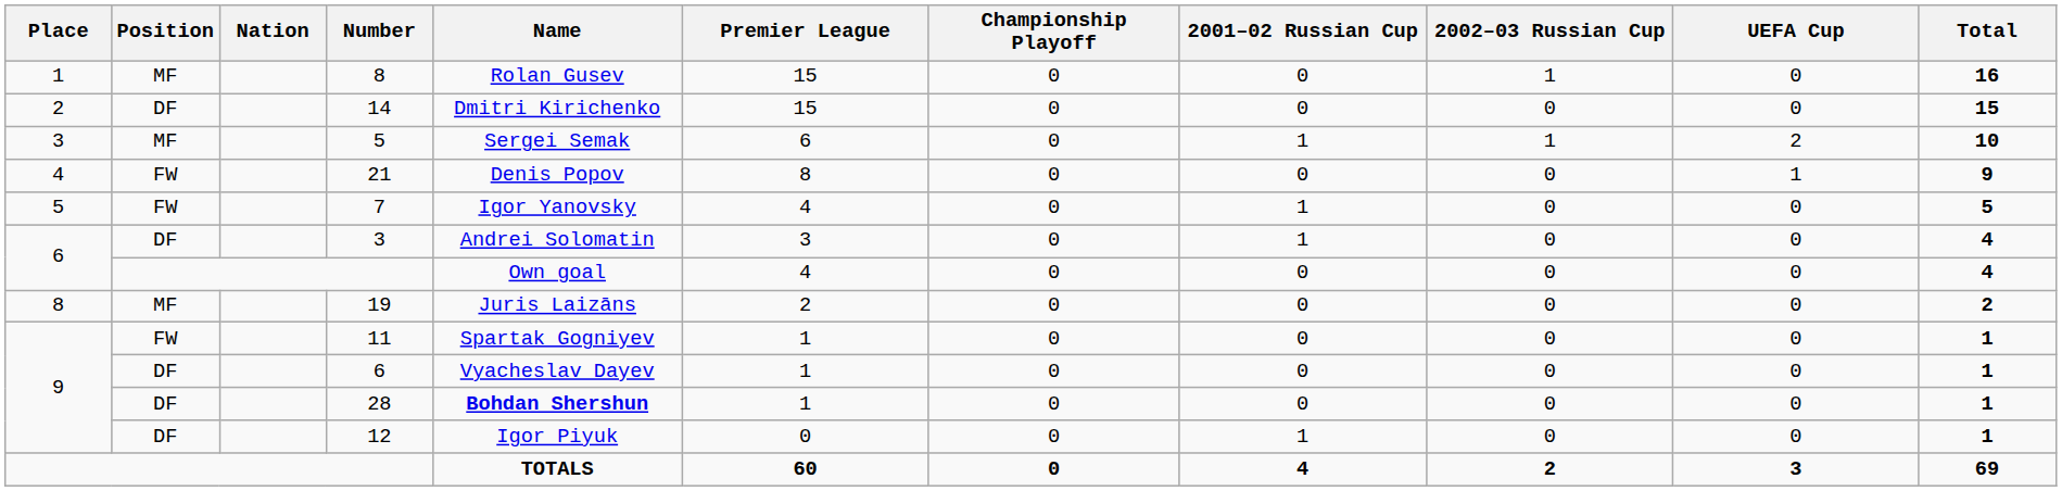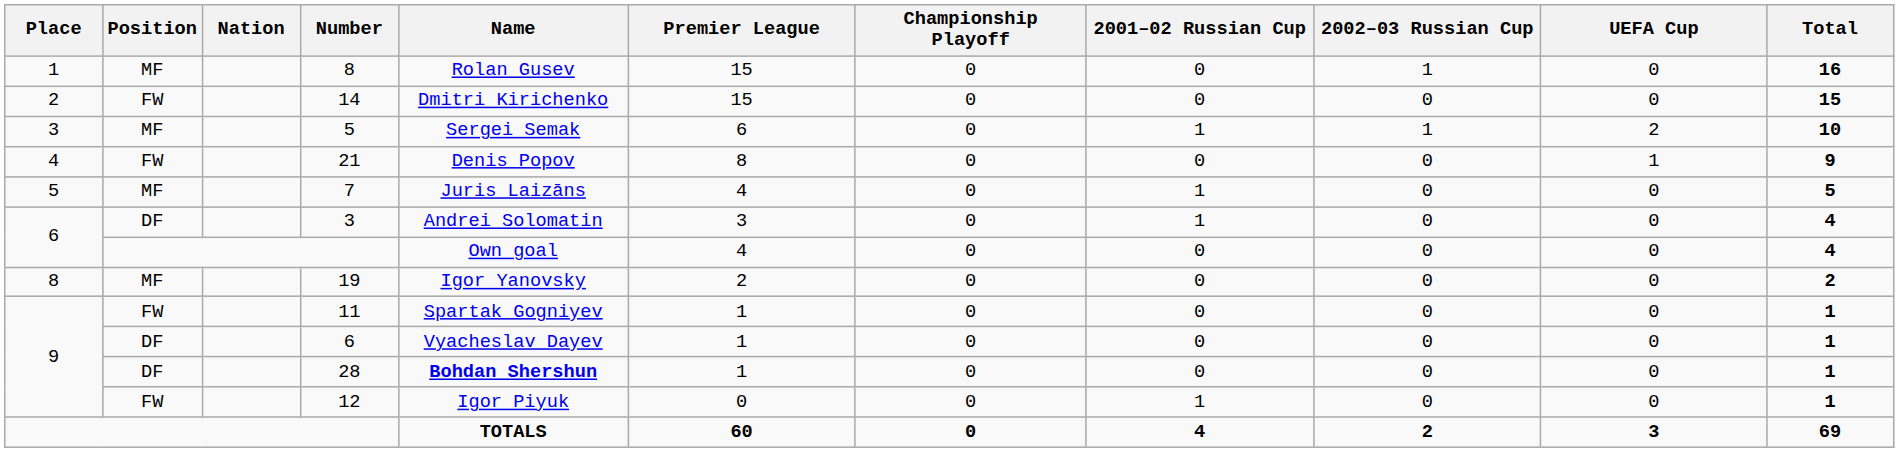14 | Position: DF -> FW
7 | Position: FW -> MF
7 | Name: Igor Yanovsky -> Juris Laizāns
19 | Name: Juris Laizāns -> Igor Yanovsky
12 | Position: DF -> FW
